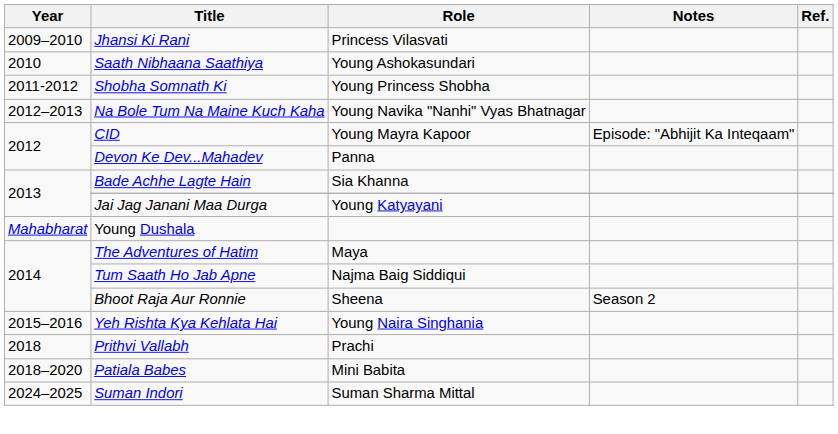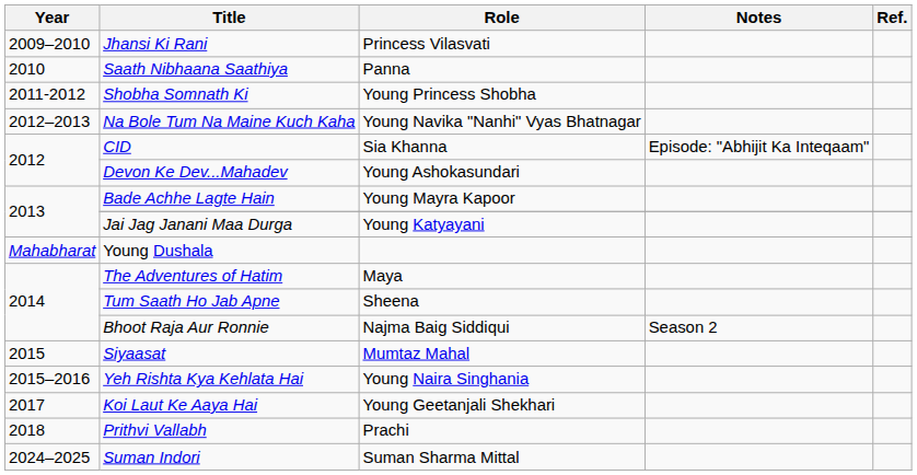Saath Nibhaana Saathiya | Role: Young Ashokasundari -> Panna
CID | Role: Young Mayra Kapoor -> Sia Khanna
Devon Ke Dev...Mahadev | Role: Panna -> Young Ashokasundari
Bade Achhe Lagte Hain | Role: Sia Khanna -> Young Mayra Kapoor
Tum Saath Ho Jab Apne | Role: Najma Baig Siddiqui -> Sheena
Bhoot Raja Aur Ronnie | Role: Sheena -> Najma Baig Siddiqui
+ row: 2015 | Siyaasat | Mumtaz Mahal
+ row: 2017 | Koi Laut Ke Aaya Hai | Young Geetanjali Shekhari
- row: 2018–2020 | Patiala Babes | Mini Babita
